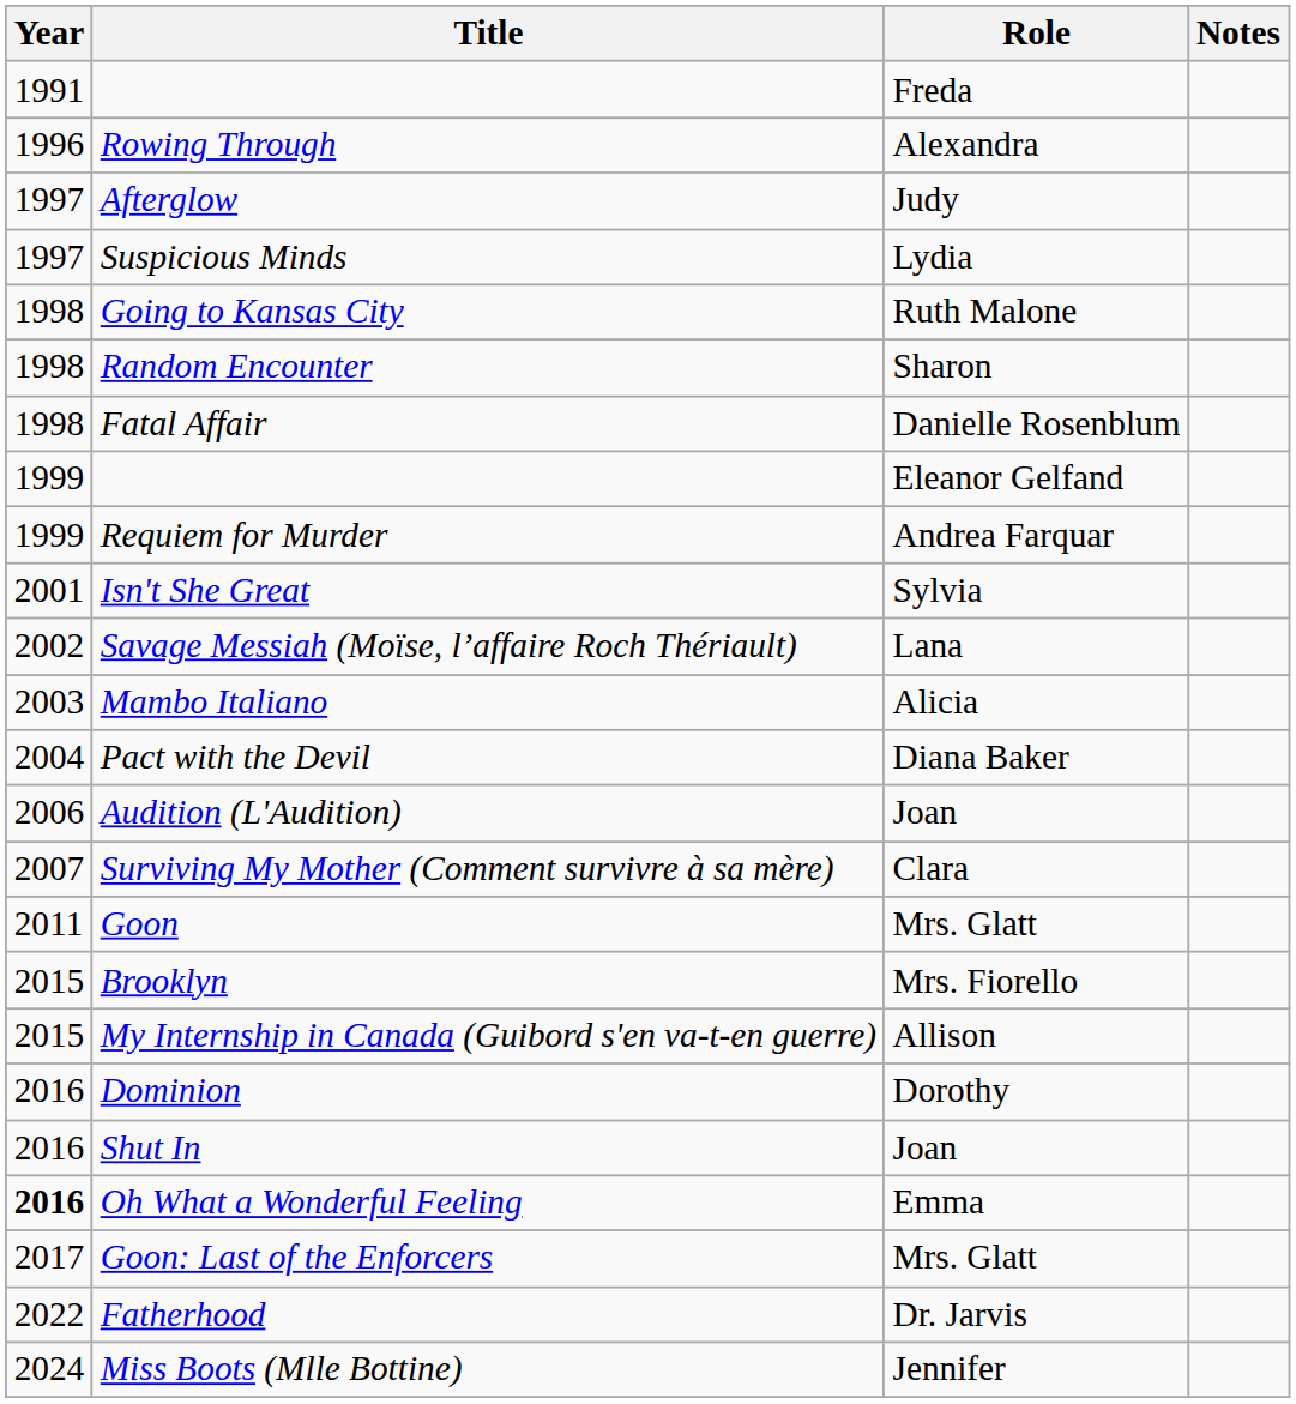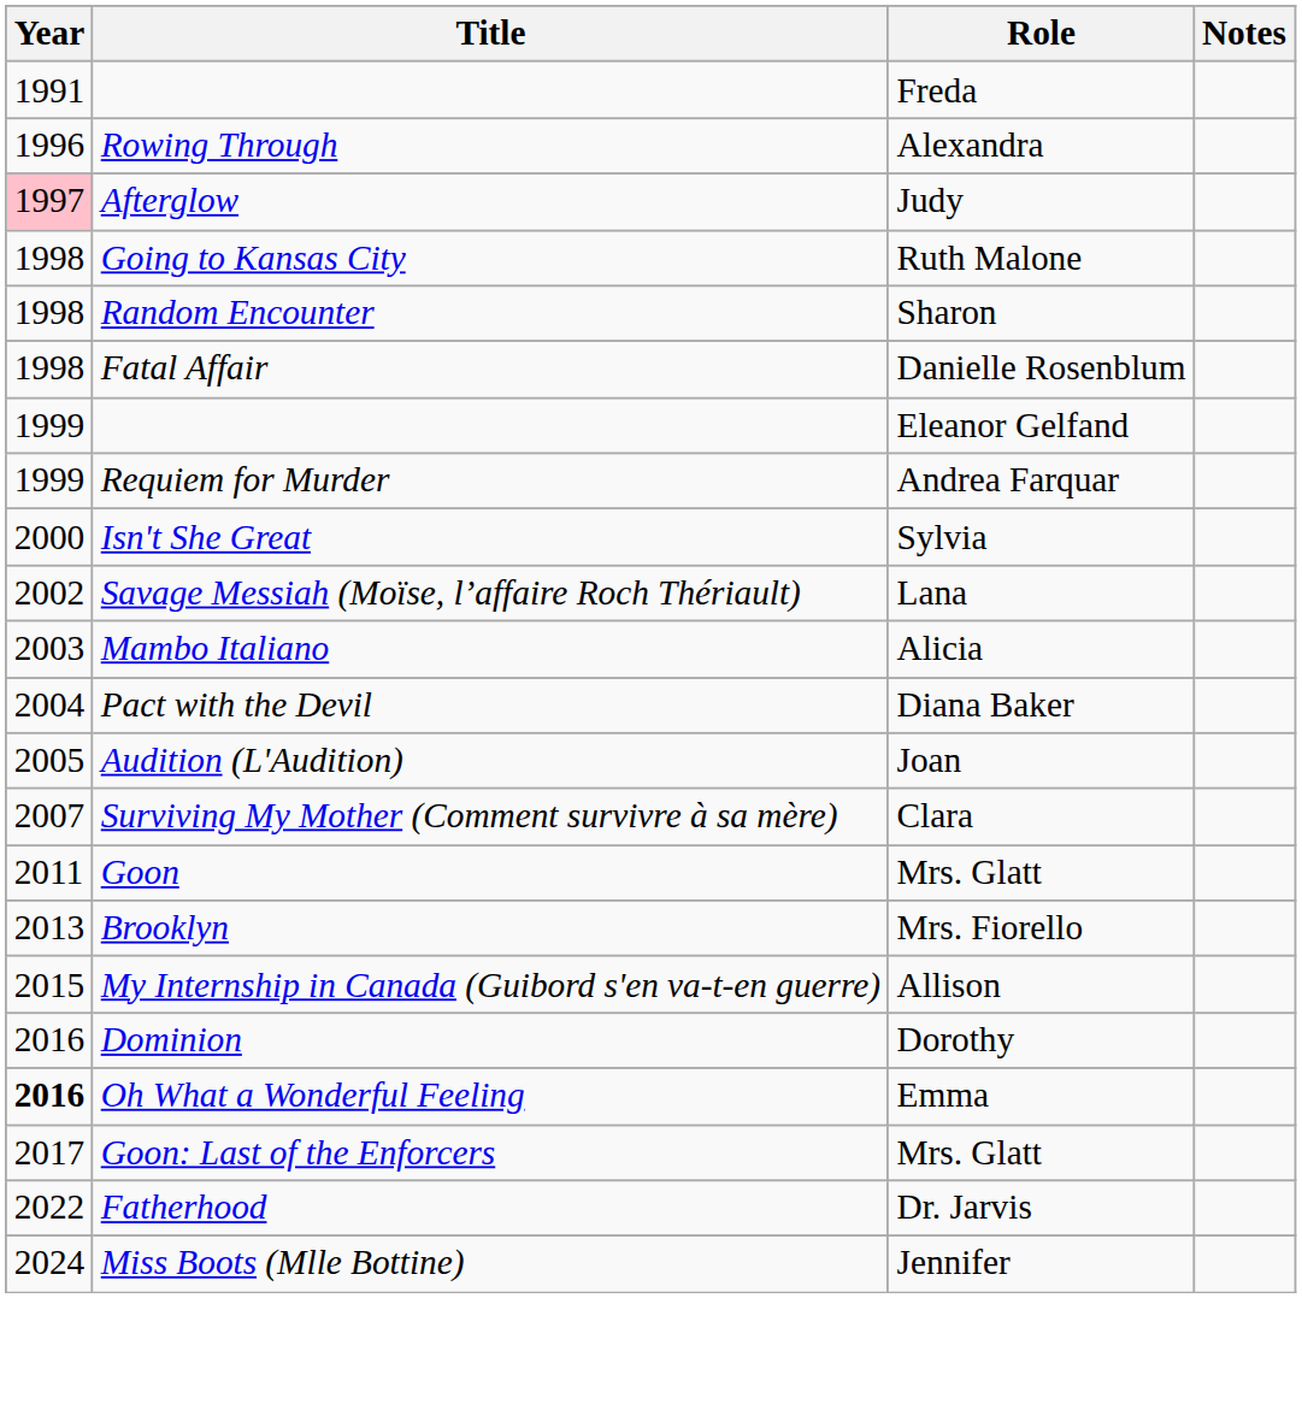Afterglow | Year: no background -> pink background
- row: 1997 | Suspicious Minds | Lydia
Isn't She Great | Year: 2001 -> 2000
Audition (L'Audition) | Year: 2006 -> 2005
Brooklyn | Year: 2015 -> 2013
- row: 2016 | Shut In | Joan
